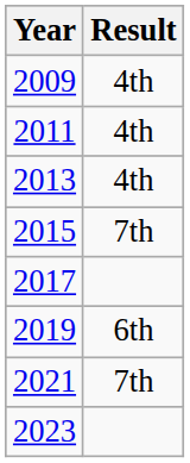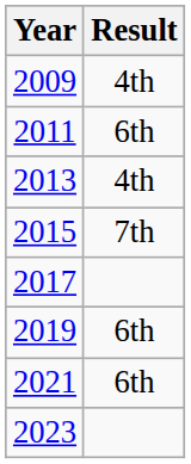2011 | Result: 4th -> 6th
2021 | Result: 7th -> 6th
